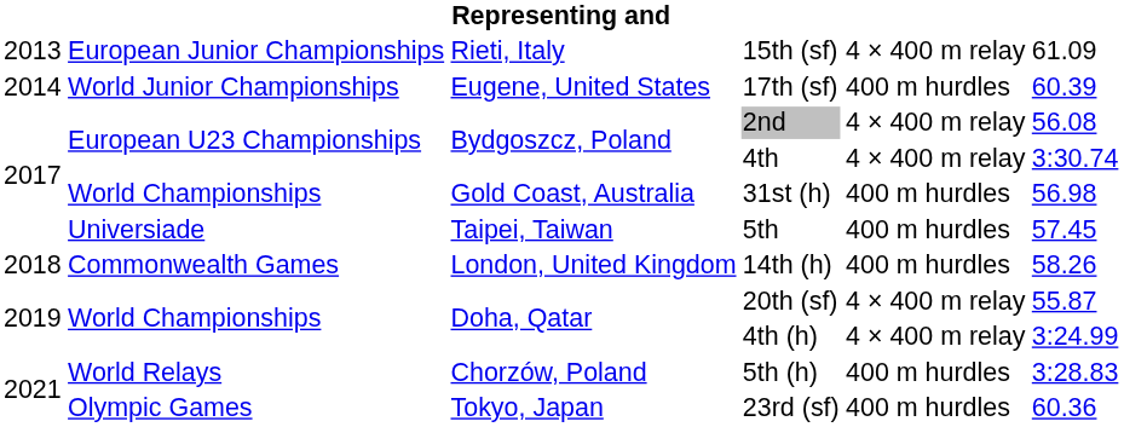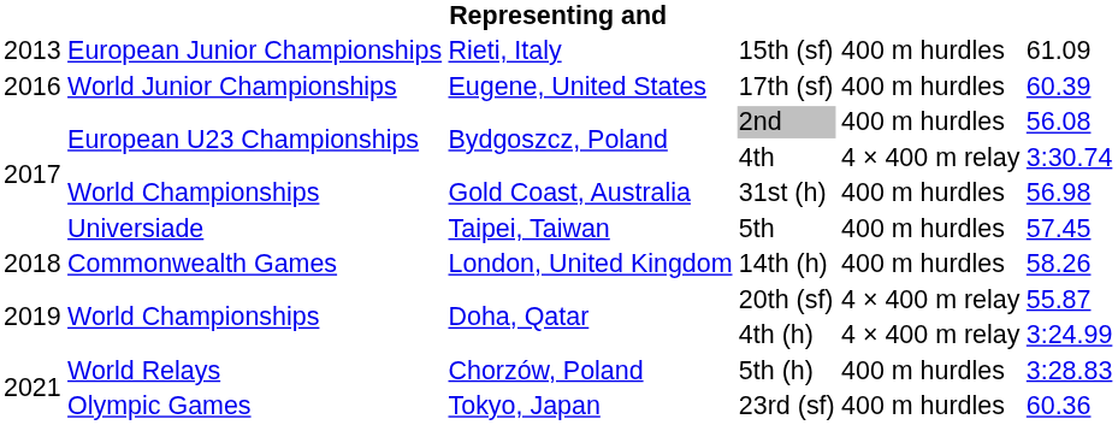15th (sf) | column 5: 4 × 400 m relay -> 400 m hurdles
17th (sf) | column 1: 2014 -> 2016
2nd | column 5: 4 × 400 m relay -> 400 m hurdles
